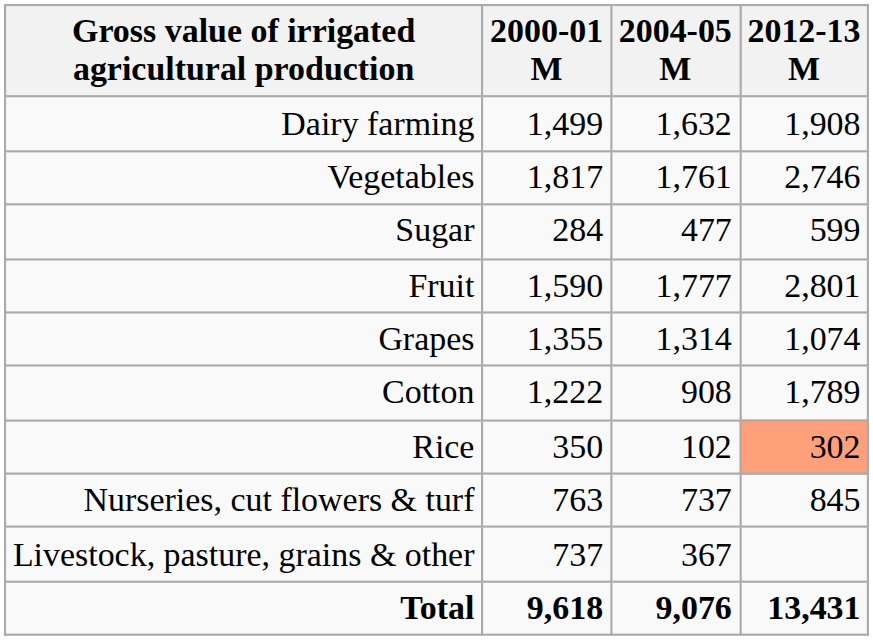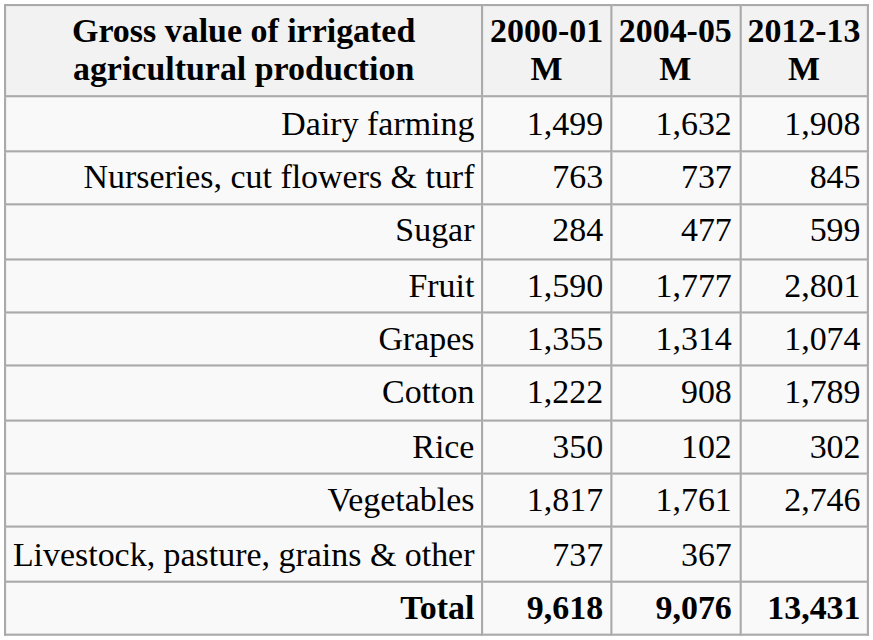rows swapped: Vegetables <-> Nurseries, cut flowers & turf
Rice | 2012-13 M: lightsalmon background -> no background
